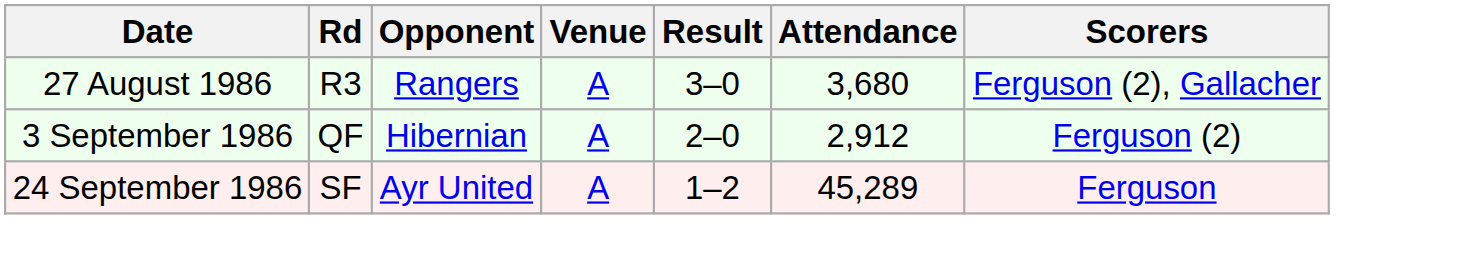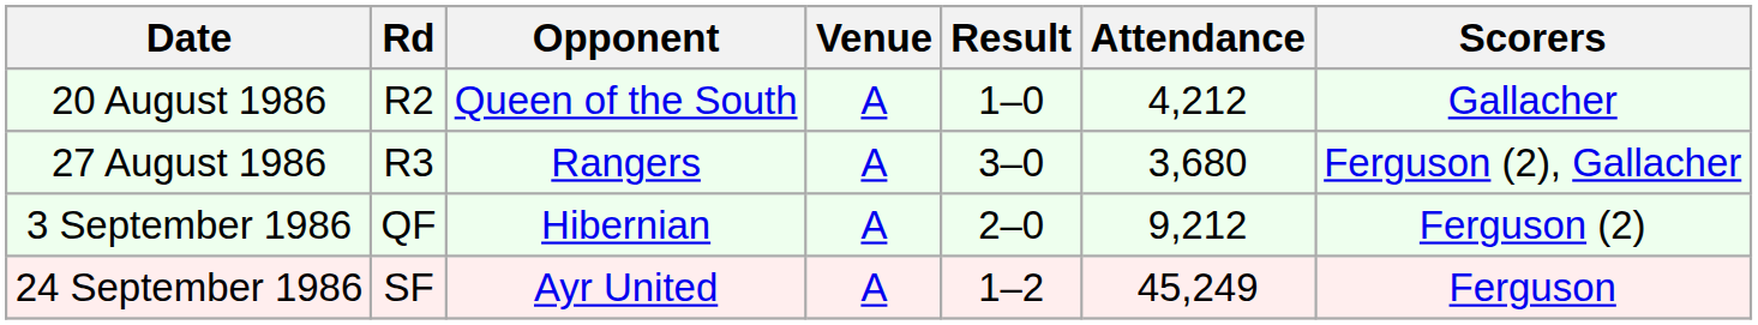+ row: 20 August 1986 | R2 | Queen of the South | A | 1–0 | 4,212 | Gallacher
3 September 1986 | Attendance: 2,912 -> 9,212
24 September 1986 | Attendance: 45,289 -> 45,249
